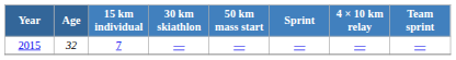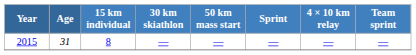2015 | Age: 32 -> 31
2015 | 15 km individual: 7 -> 8
